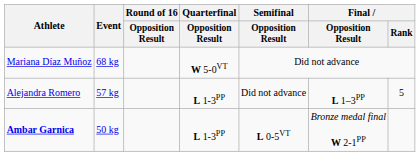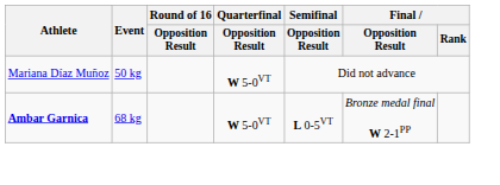Mariana Díaz Muñoz | Event: 68 kg -> 50 kg
- row: Alejandra Romero | 57 kg | L 1-3PP | Did not advance | L 1–3PP | 5
Ambar Garnica | Event: 50 kg -> 68 kg
Ambar Garnica | Quarterfinal / Opposition Result: L 1-3PP -> W 5-0VT
